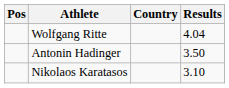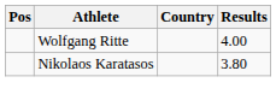Wolfgang Ritte | Results: 4.04 -> 4.00
- row: Antonin Hadinger | 3.50
Nikolaos Karatasos | Results: 3.10 -> 3.80
